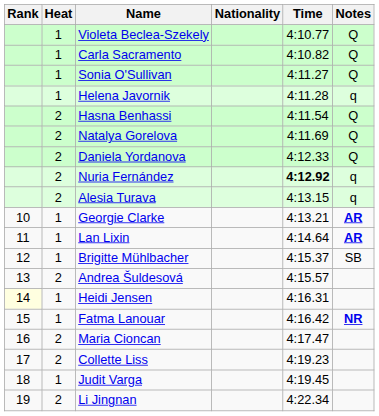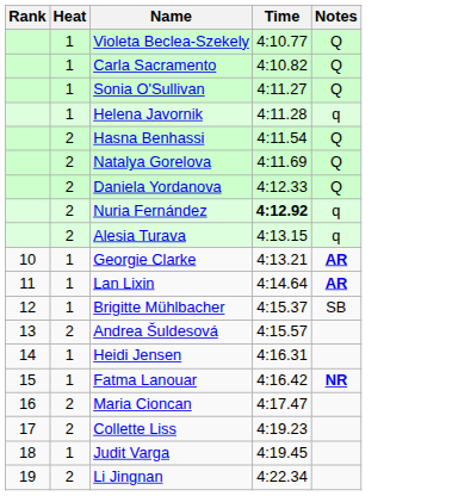- column: Nationality
Heidi Jensen | Rank: lightyellow background -> no background
